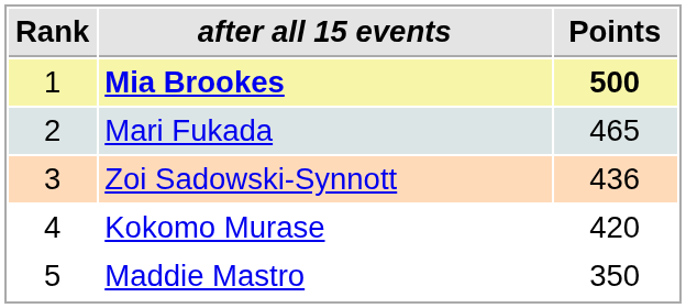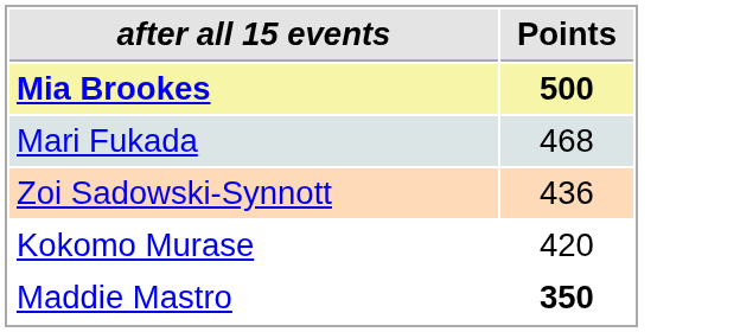- column: Rank | 1 | 2 | 3 | 4 | 5
Mari Fukada | Points: 465 -> 468
Maddie Mastro | Points: normal -> bold
